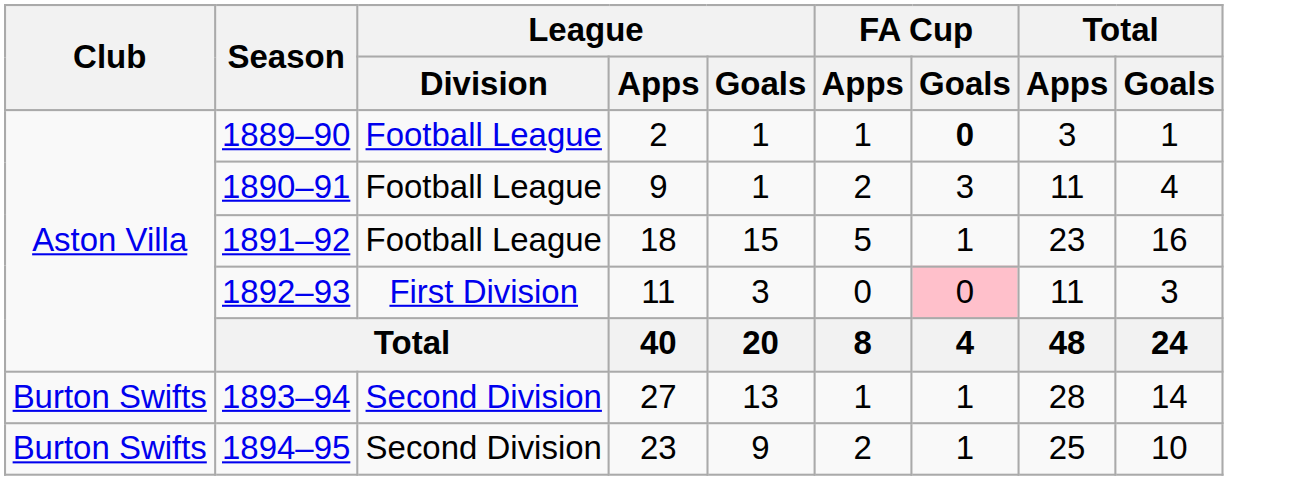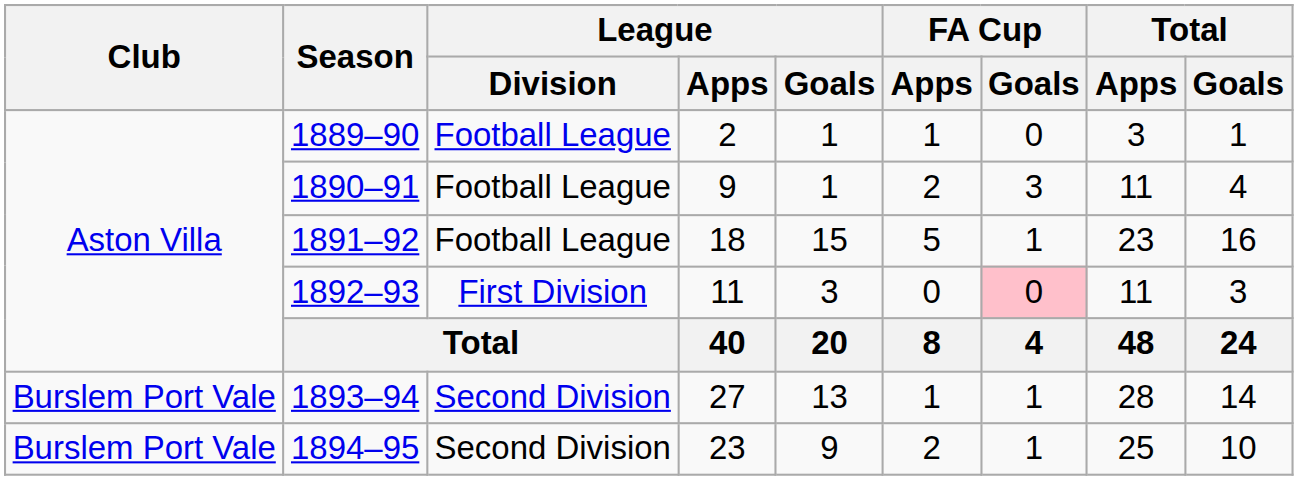1889–90 | FA Cup / Goals: bold -> normal
1893–94 | Club: Burton Swifts -> Burslem Port Vale
1894–95 | Club: Burton Swifts -> Burslem Port Vale
